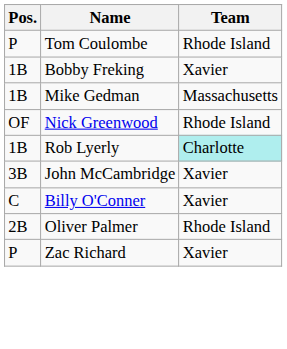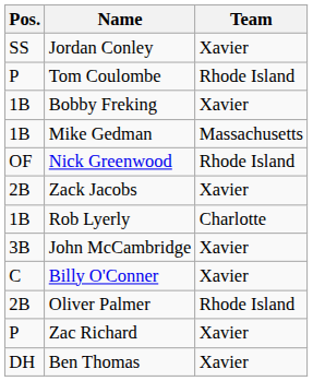+ row: SS | Jordan Conley | Xavier
+ row: 2B | Zack Jacobs | Xavier
Rob Lyerly | Team: paleturquoise background -> no background
+ row: DH | Ben Thomas | Xavier
